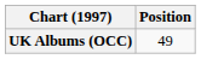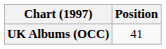UK Albums (OCC) | Position: 49 -> 41
